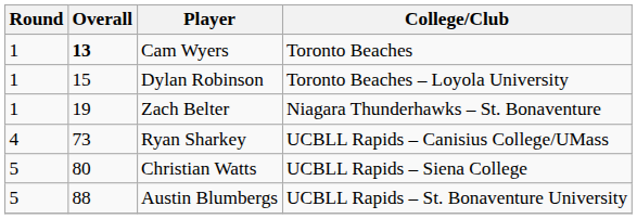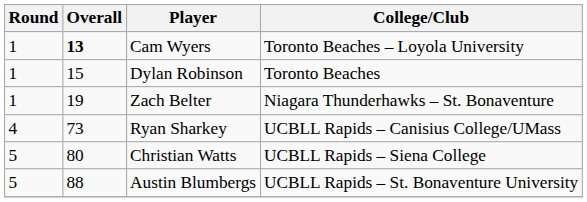Cam Wyers | College/Club: Toronto Beaches -> Toronto Beaches – Loyola University
Dylan Robinson | College/Club: Toronto Beaches – Loyola University -> Toronto Beaches
